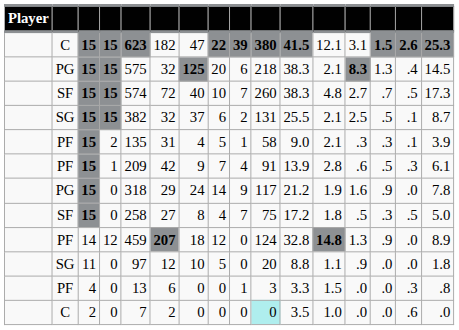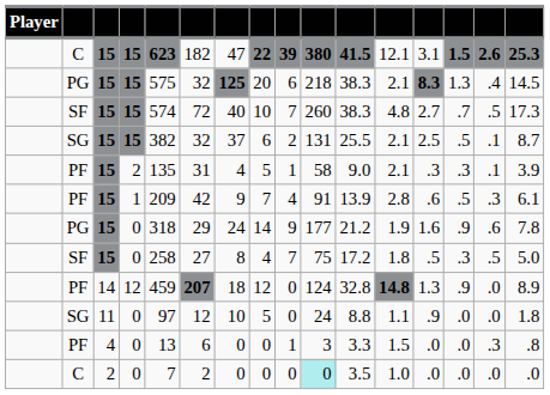PG / 0 | column 10: 117 -> 177
PG / 0 | column 15: .0 -> .6
SG / 0 | column 10: 20 -> 24
C / 0 | column 15: .6 -> .0
